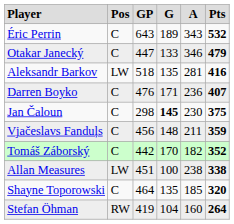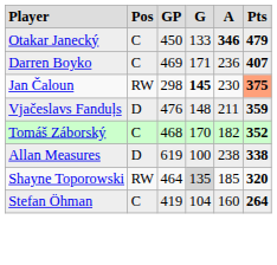- row: Éric Perrin | C | 643 | 189 | 343 | 532
Otakar Janecký | column 3: 447 -> 450
Otakar Janecký | column 5: normal -> bold
- row: Aleksandr Barkov | LW | 518 | 135 | 281 | 416
Darren Boyko | column 3: 476 -> 469
Jan Čaloun | column 2: C -> RW
Jan Čaloun | column 6: no background -> lightsalmon background
Vjačeslavs Fanduļs | column 2: C -> D
Vjačeslavs Fanduļs | column 3: 456 -> 476
Tomáš Záborský | column 3: 442 -> 468
Allan Measures | column 2: LW -> D
Allan Measures | column 3: 451 -> 619
Shayne Toporowski | column 2: C -> RW
Shayne Toporowski | column 4: no background -> lightgrey background
Stefan Öhman | column 2: RW -> C
